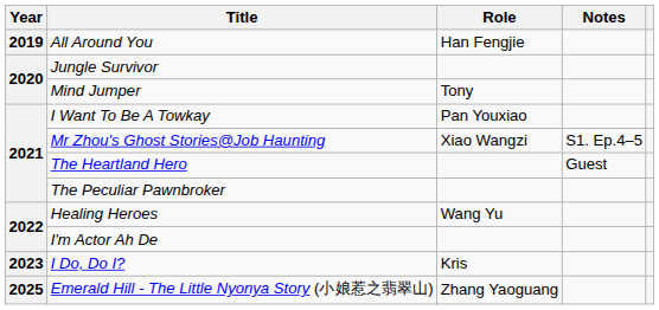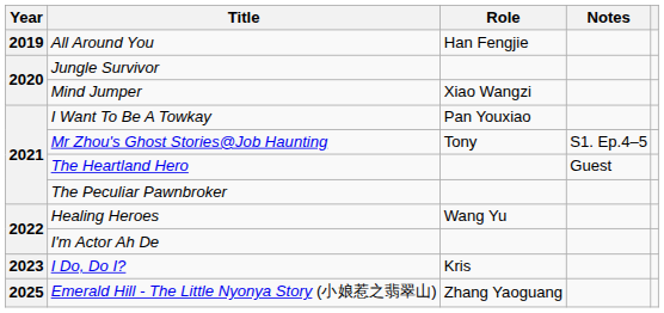Mind Jumper | Role: Tony -> Xiao Wangzi
Mr Zhou's Ghost Stories@Job Haunting | Role: Xiao Wangzi -> Tony
